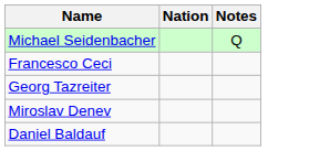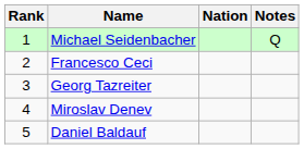+ column: Rank | 1 | 2 | 3 | 4 | 5
